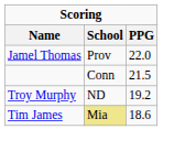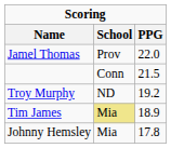Tim James | PPG: 18.6 -> 18.9
+ row: Johnny Hemsley | Mia | 17.8
